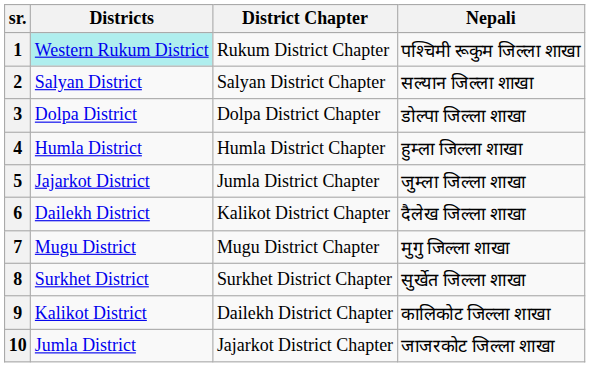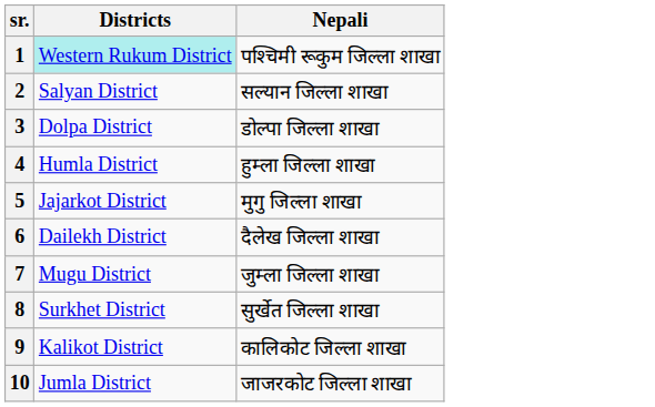- column: District Chapter | Rukum District Chapter | Salyan District Chapter | Dolpa District Chapter | Humla District Chapter | Jumla District Chapter | Kalikot District Chapter | Mugu District Chapter | Surkhet District Chapter | Dailekh District Chapter | Jajarkot District Chapter
5 | Nepali: जुम्ला जिल्ला शाखा -> मुगु जिल्ला शाखा
7 | Nepali: मुगु जिल्ला शाखा -> जुम्ला जिल्ला शाखा
